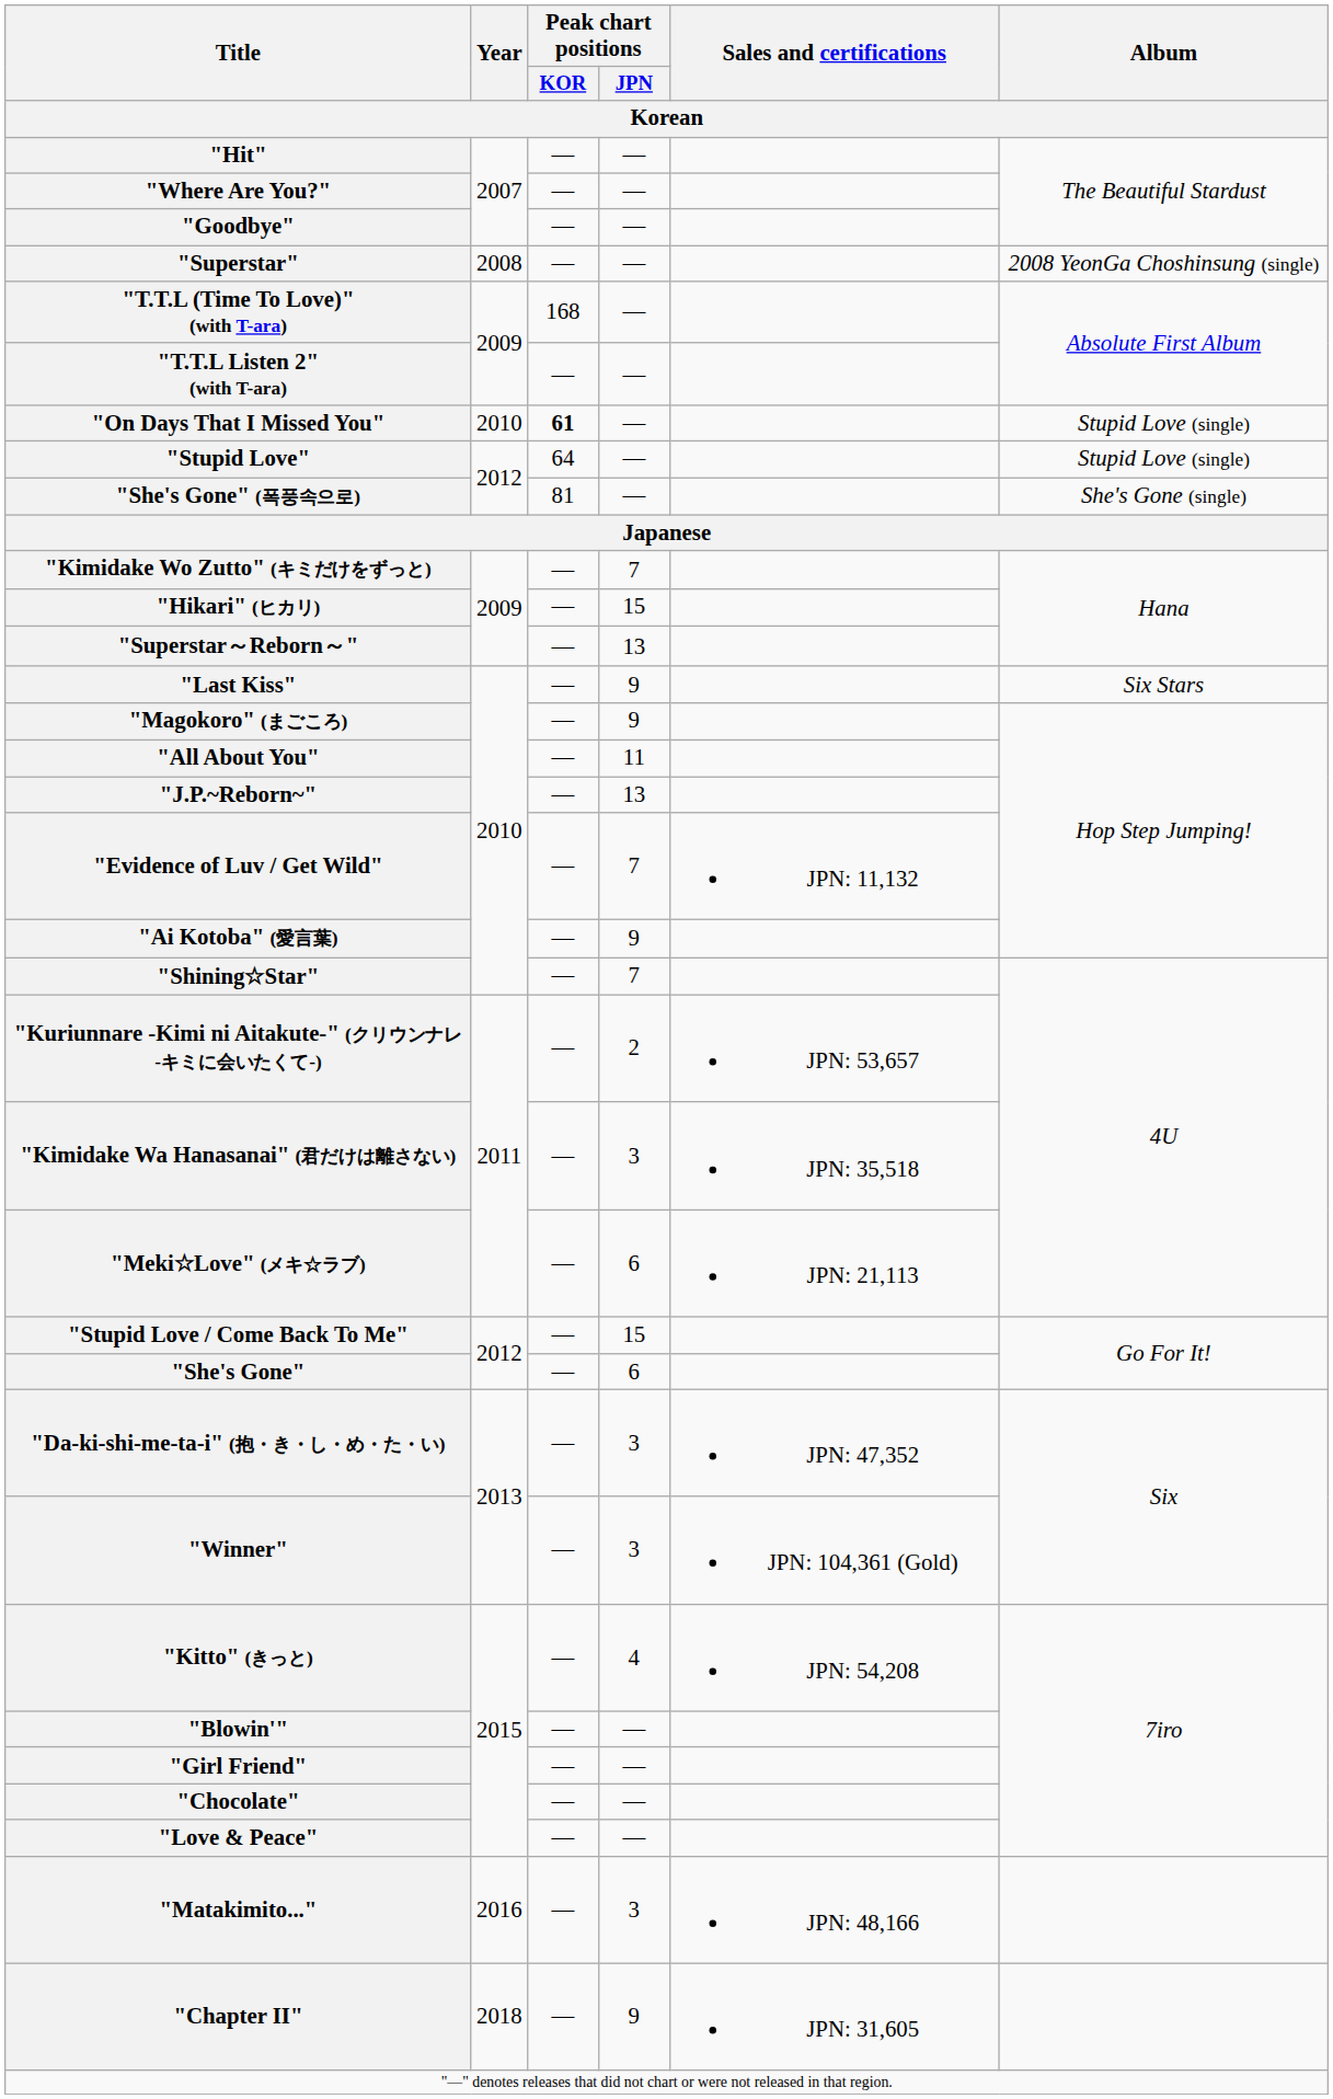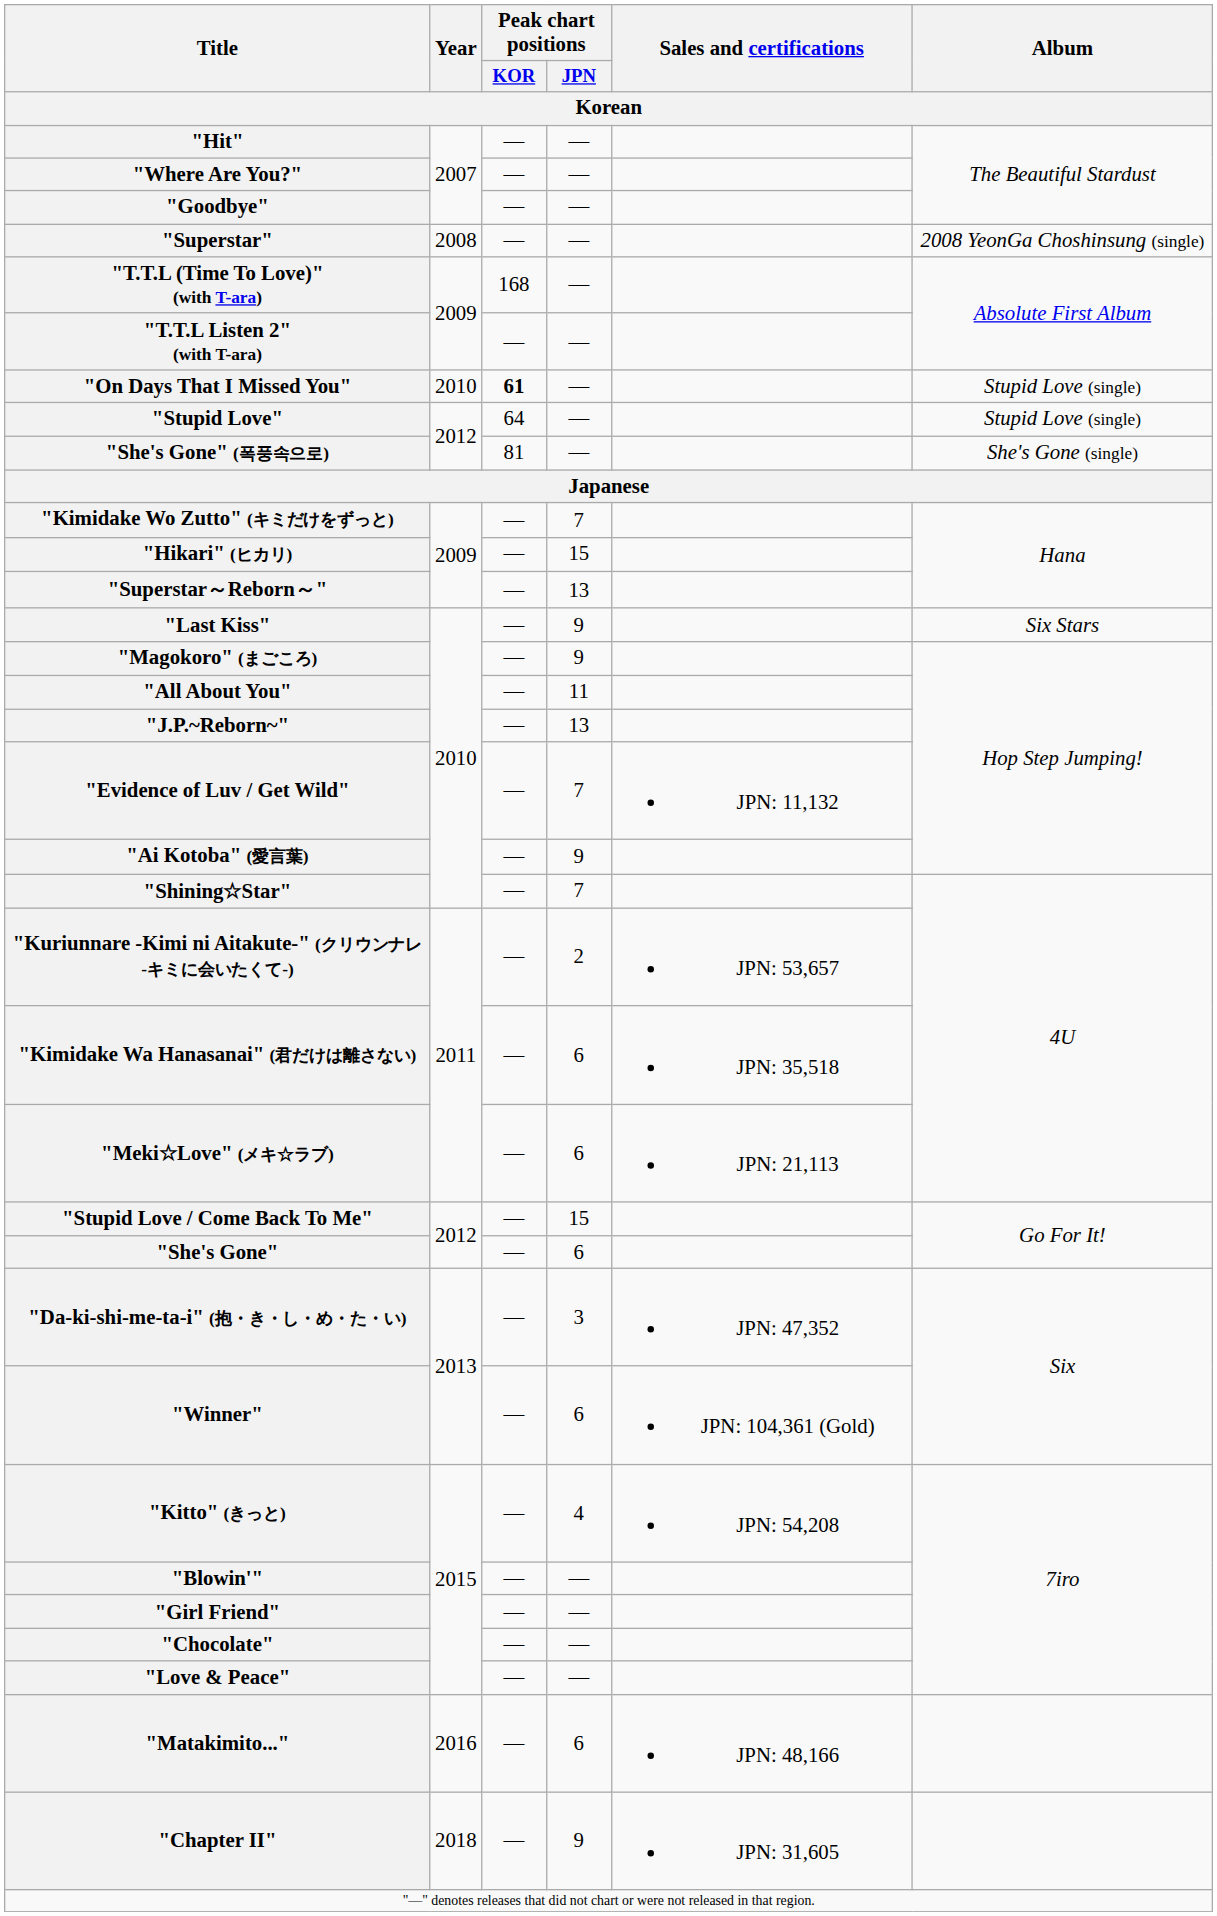"Kimidake Wa Hanasanai" (君だけは離さない) | Peak chart positions / JPN: 3 -> 6
"Winner" | Peak chart positions / JPN: 3 -> 6
"Matakimito..." | Peak chart positions / JPN: 3 -> 6
